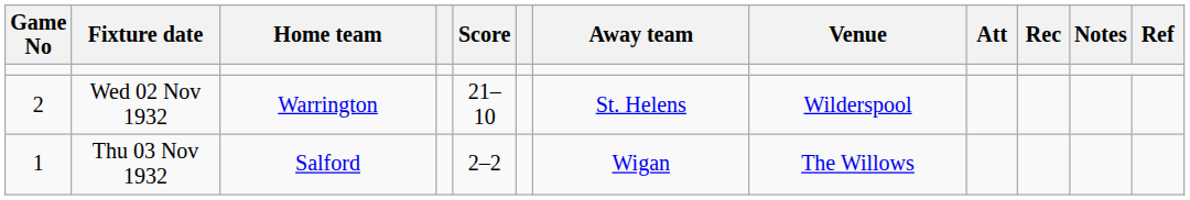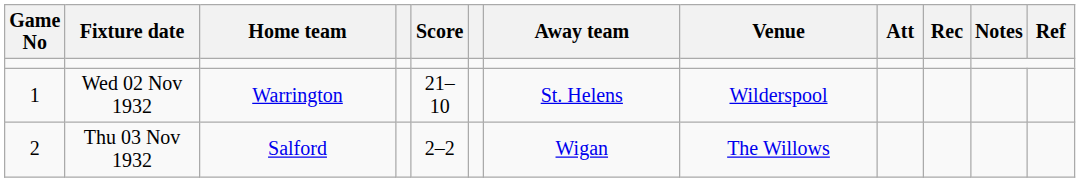Wed 02 Nov 1932 | Game No: 2 -> 1
Thu 03 Nov 1932 | Game No: 1 -> 2
